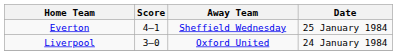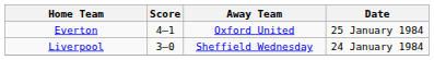Everton | Away Team: Sheffield Wednesday -> Oxford United
Liverpool | Away Team: Oxford United -> Sheffield Wednesday
